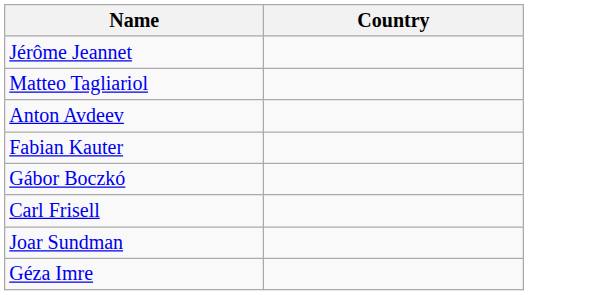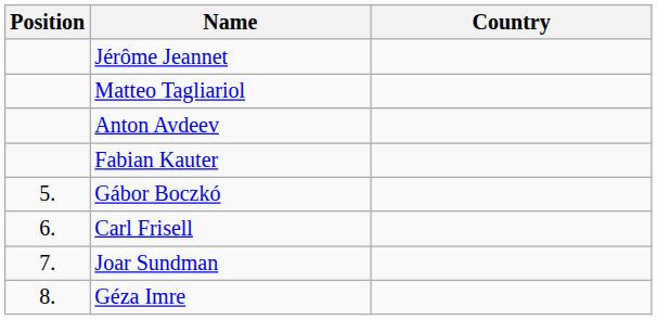+ column: Position | 5. | 6. | 7. | 8.
